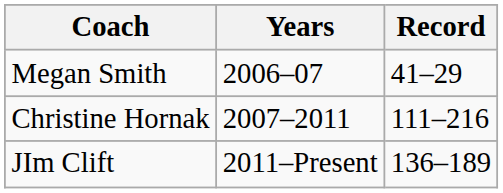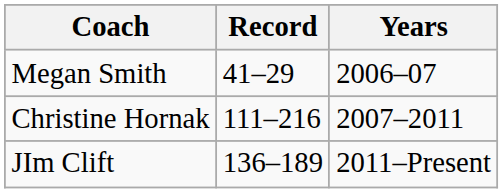columns swapped: Years <-> Record
